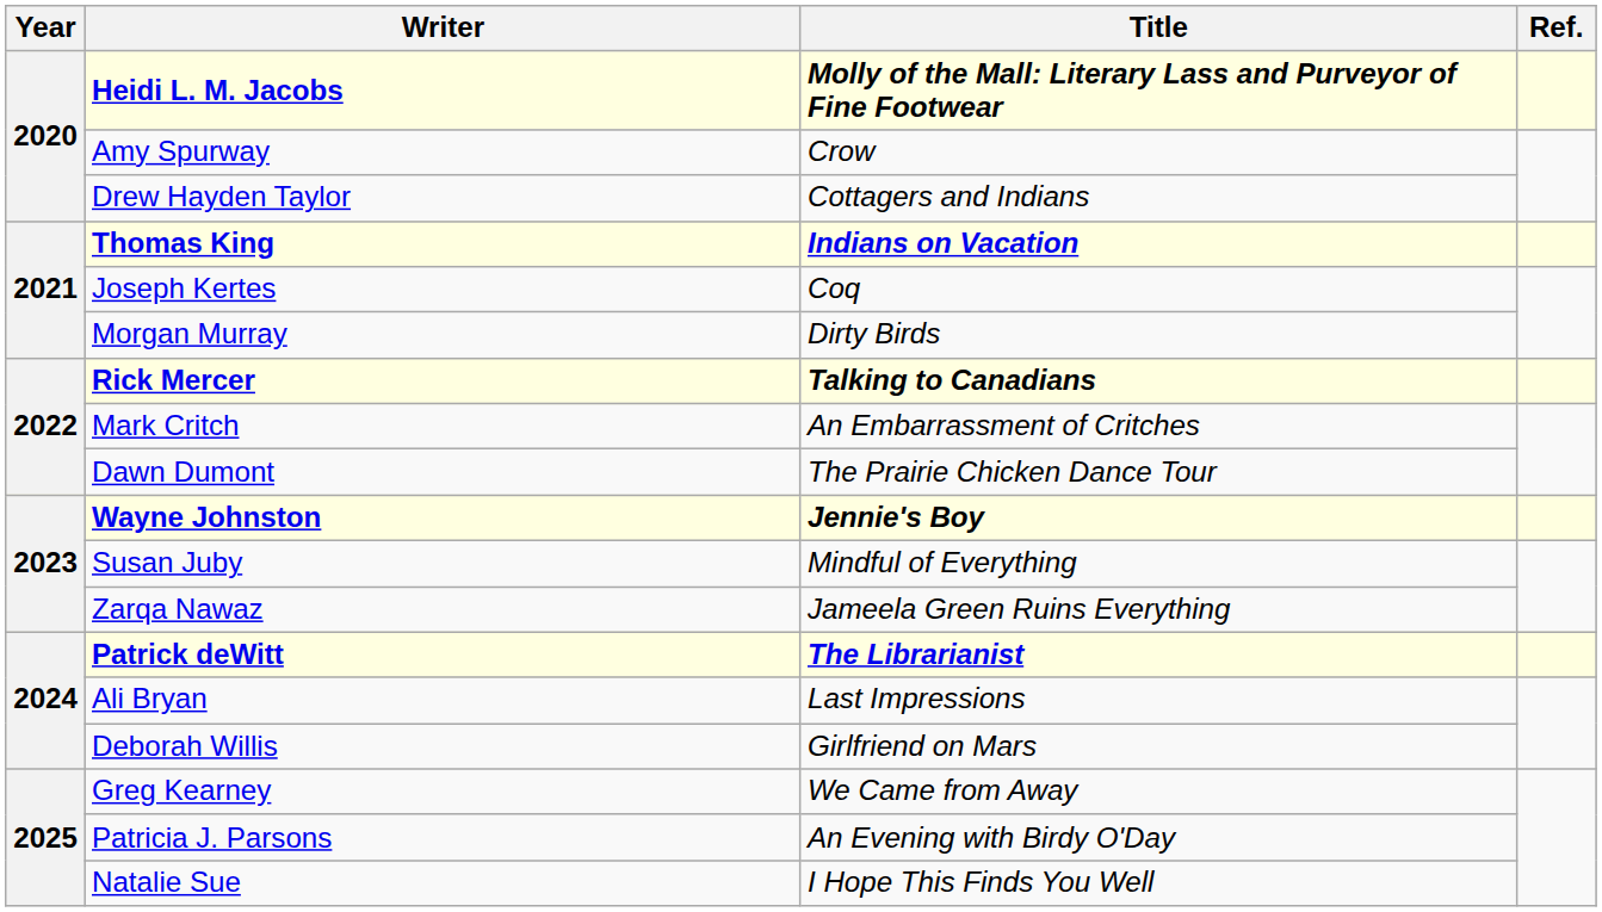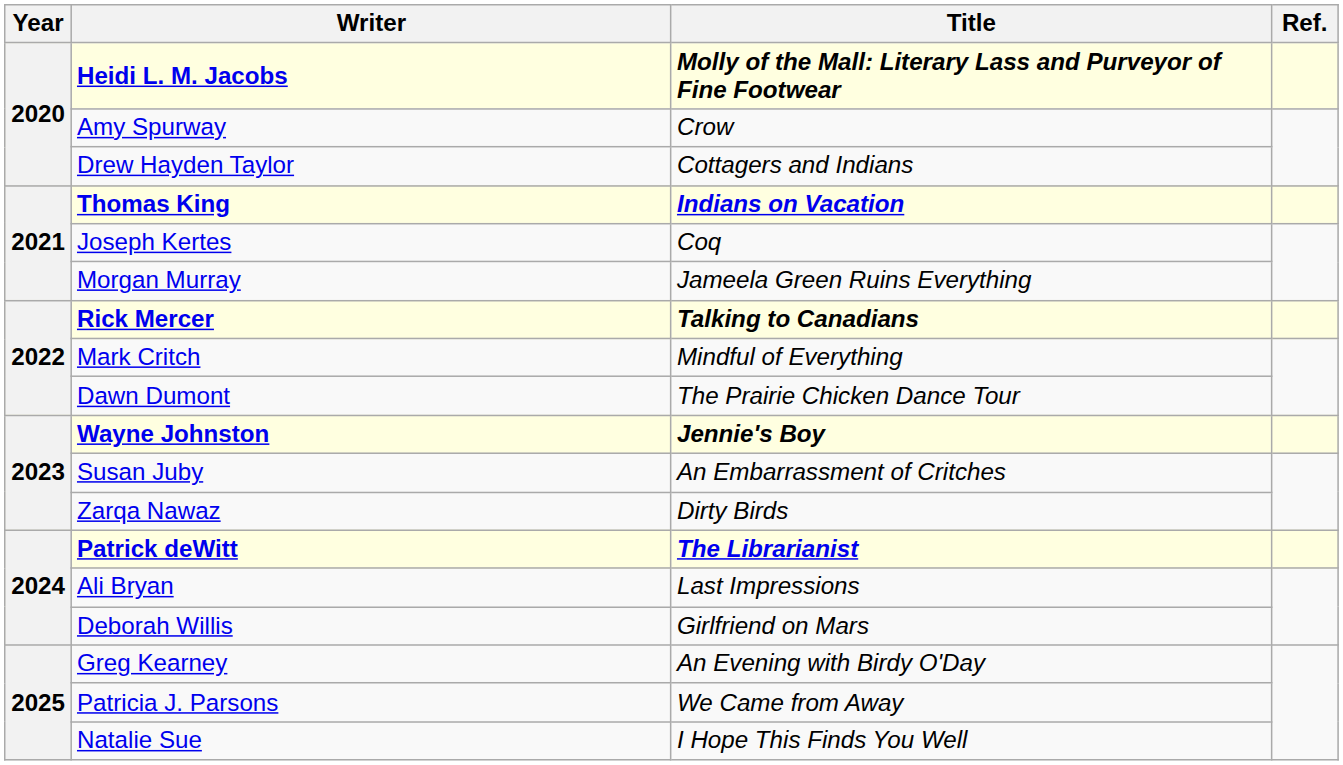Morgan Murray | Title: Dirty Birds -> Jameela Green Ruins Everything
Mark Critch | Title: An Embarrassment of Critches -> Mindful of Everything
Susan Juby | Title: Mindful of Everything -> An Embarrassment of Critches
Zarqa Nawaz | Title: Jameela Green Ruins Everything -> Dirty Birds
Greg Kearney | Title: We Came from Away -> An Evening with Birdy O'Day
Patricia J. Parsons | Title: An Evening with Birdy O'Day -> We Came from Away
